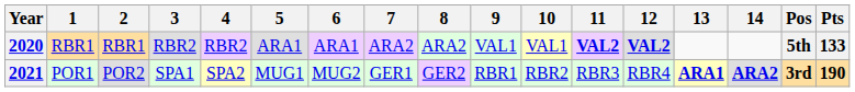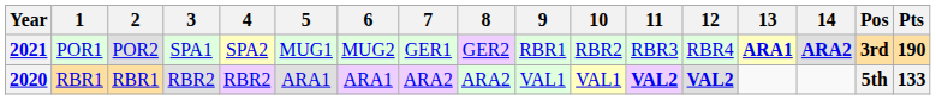rows swapped: 2020 <-> 2021
